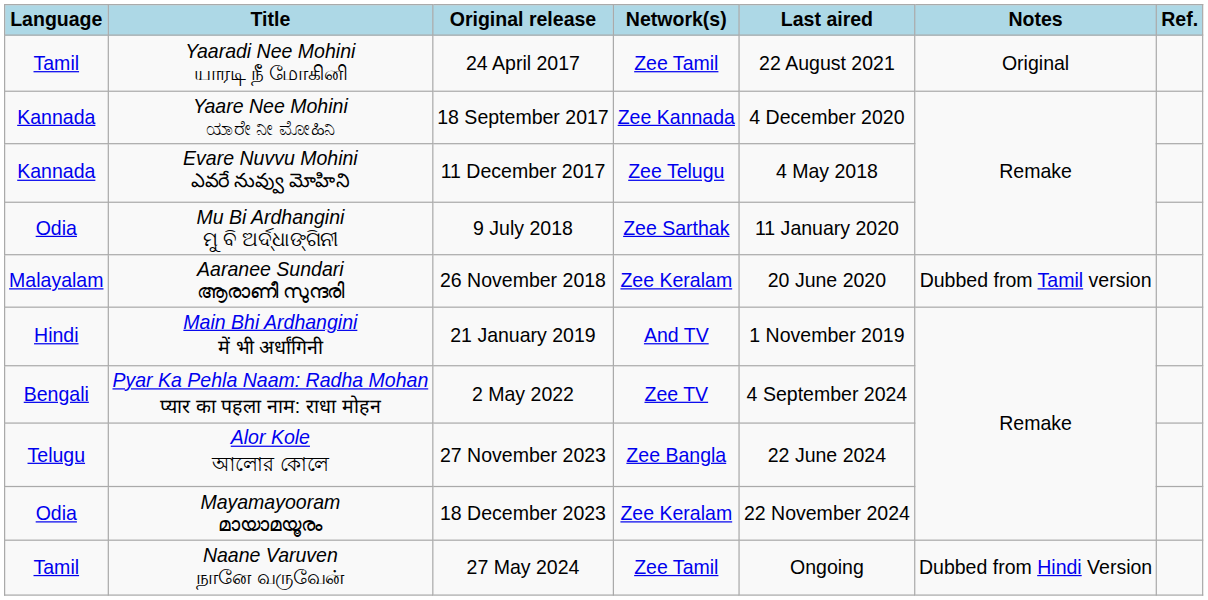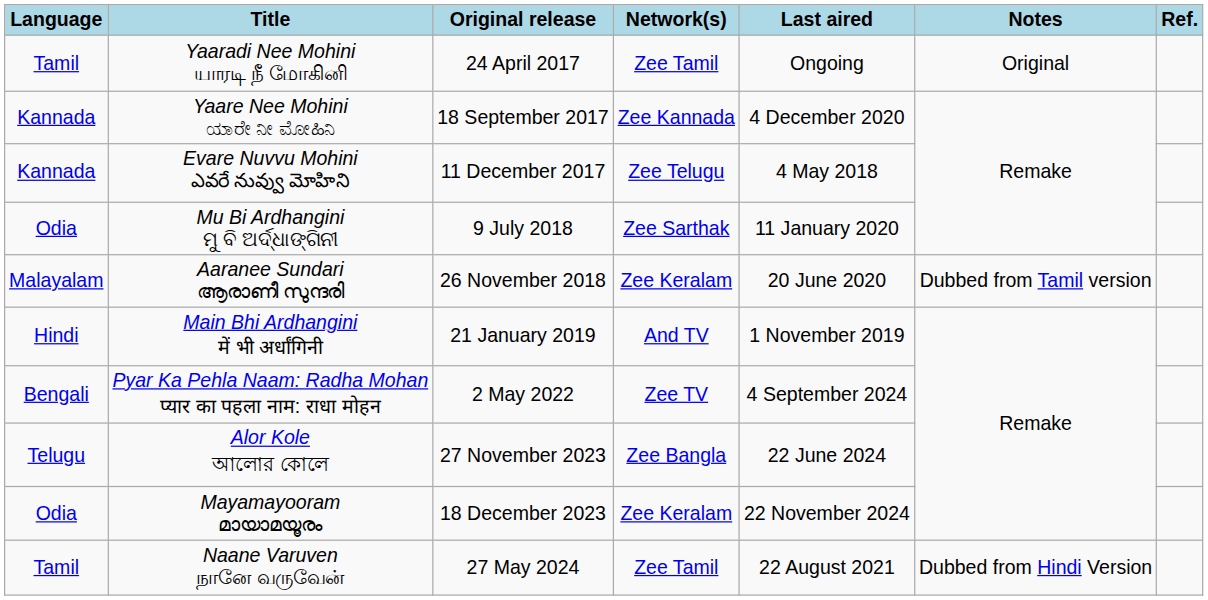Yaaradi Nee Mohini யாரடி நீ மோகினி | Last aired: 22 August 2021 -> Ongoing
Naane Varuven நானே வருவேன் | Last aired: Ongoing -> 22 August 2021
